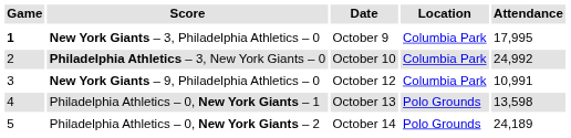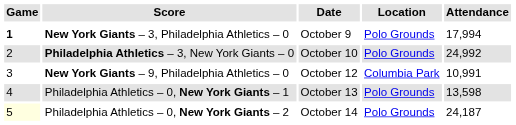New York Giants – 3, Philadelphia Athletics – 0 | Location: Columbia Park -> Polo Grounds
New York Giants – 3, Philadelphia Athletics – 0 | Attendance: 17,995 -> 17,994
Philadelphia Athletics – 3, New York Giants – 0 | Location: Columbia Park -> Polo Grounds
Philadelphia Athletics – 0, New York Giants – 2 | Game: no background -> lightyellow background
Philadelphia Athletics – 0, New York Giants – 2 | Attendance: 24,189 -> 24,187
